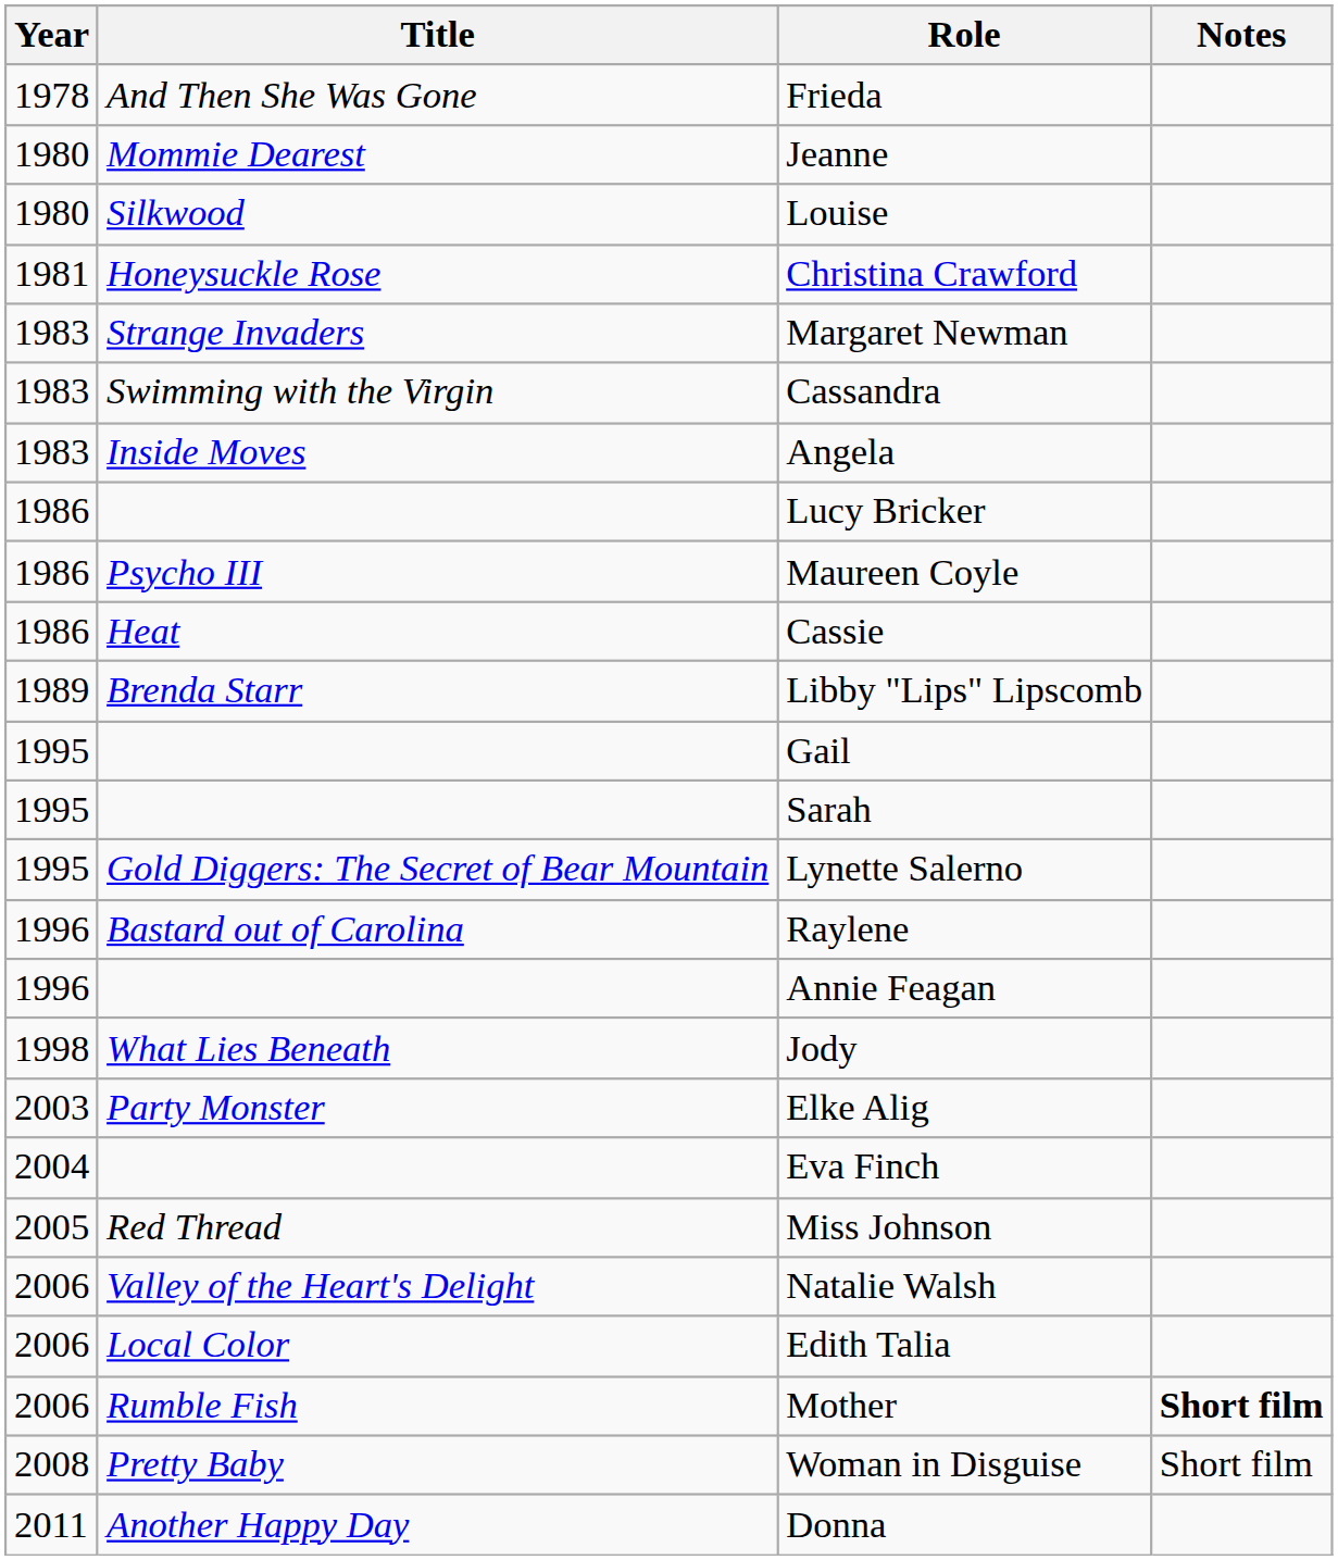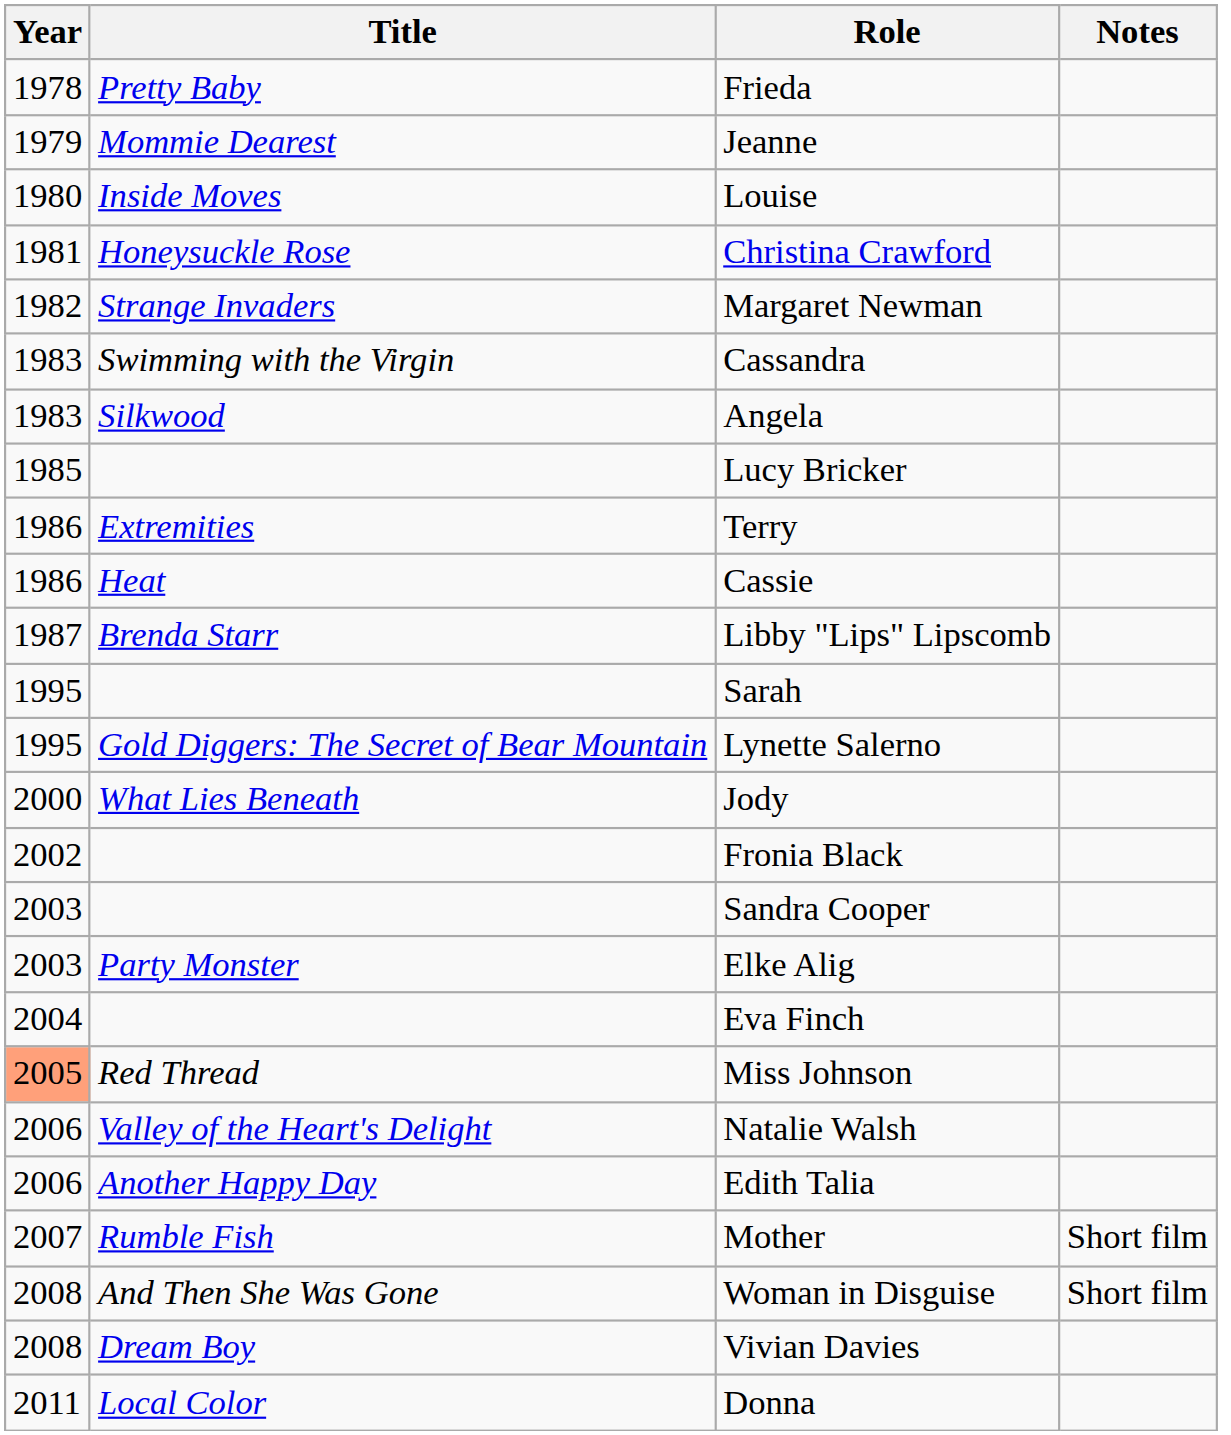Frieda | Title: And Then She Was Gone -> Pretty Baby
Jeanne | Year: 1980 -> 1979
Louise | Title: Silkwood -> Inside Moves
Margaret Newman | Year: 1983 -> 1982
Angela | Title: Inside Moves -> Silkwood
Lucy Bricker | Year: 1986 -> 1985
- row: 1986 | Psycho III | Maureen Coyle
+ row: 1986 | Extremities | Terry
Libby "Lips" Lipscomb | Year: 1989 -> 1987
- row: 1995 | Gail
- row: 1996 | Bastard out of Carolina | Raylene
- row: 1996 | Annie Feagan
Jody | Year: 1998 -> 2000
+ row: 2002 | Fronia Black
+ row: 2003 | Sandra Cooper
Miss Johnson | Year: no background -> lightsalmon background
Edith Talia | Title: Local Color -> Another Happy Day
Mother | Year: 2006 -> 2007
Mother | Notes: bold -> normal
Woman in Disguise | Title: Pretty Baby -> And Then She Was Gone
+ row: 2008 | Dream Boy | Vivian Davies
Donna | Title: Another Happy Day -> Local Color
